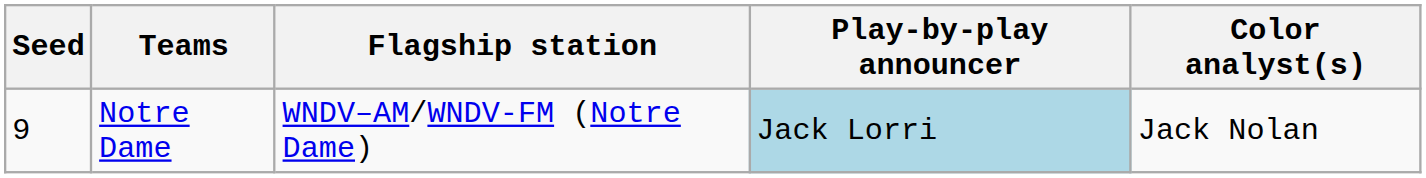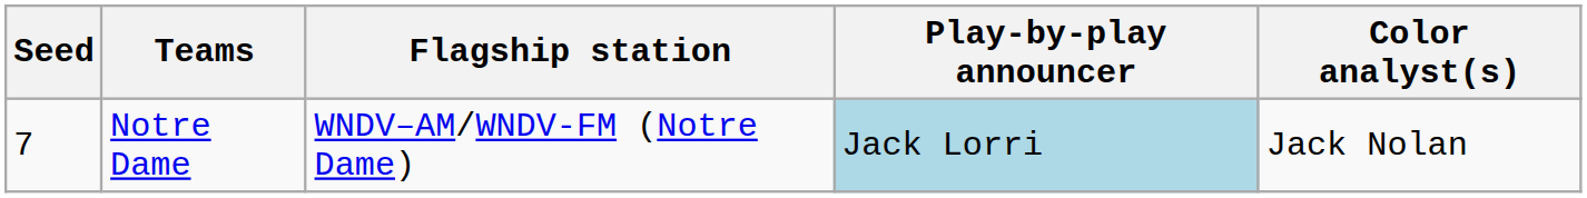Notre Dame | Seed: 9 -> 7
